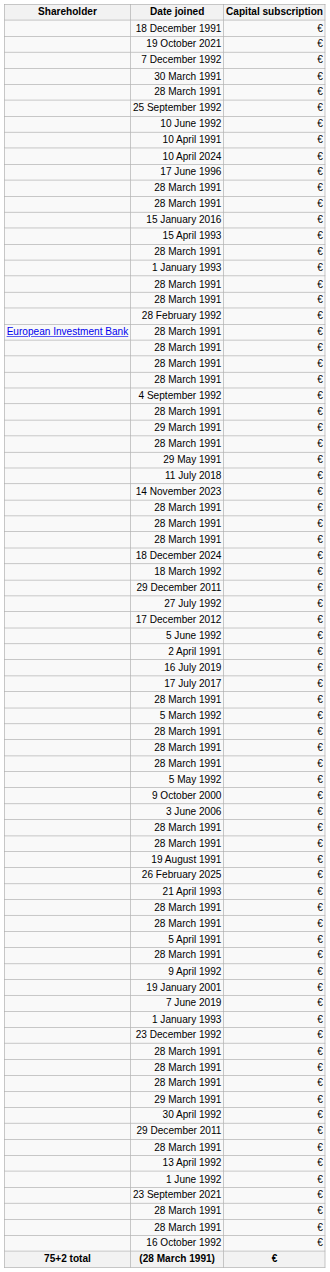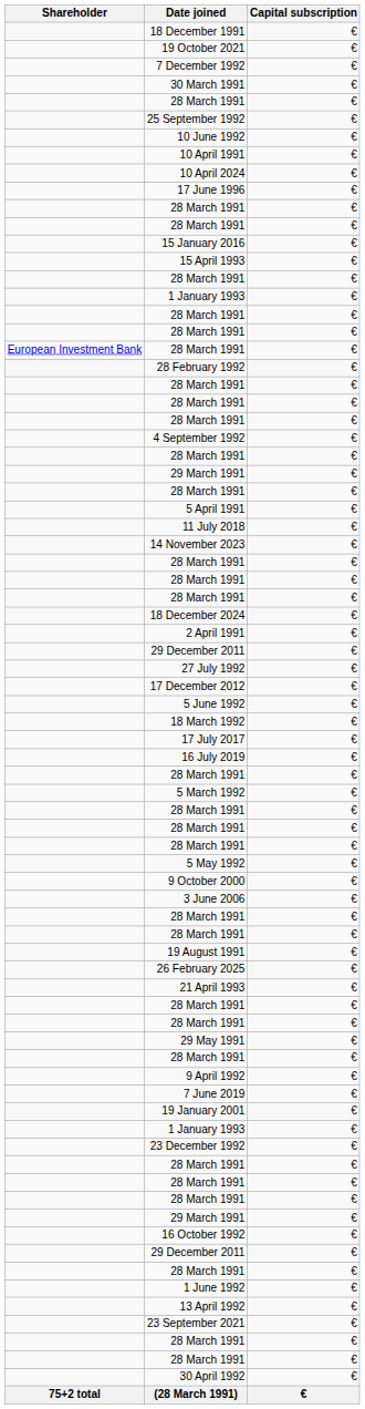rows swapped: 28 February 1992 <-> European Investment Bank / 28 March 1991
rows swapped: 29 May 1991 <-> 5 April 1991
rows swapped: 2 April 1991 <-> 18 March 1992
rows swapped: 17 July 2017 <-> 16 July 2019
rows swapped: 7 June 2019 <-> 19 January 2001
rows swapped: 16 October 1992 <-> 30 April 1992
rows swapped: 1 June 1992 <-> 13 April 1992
